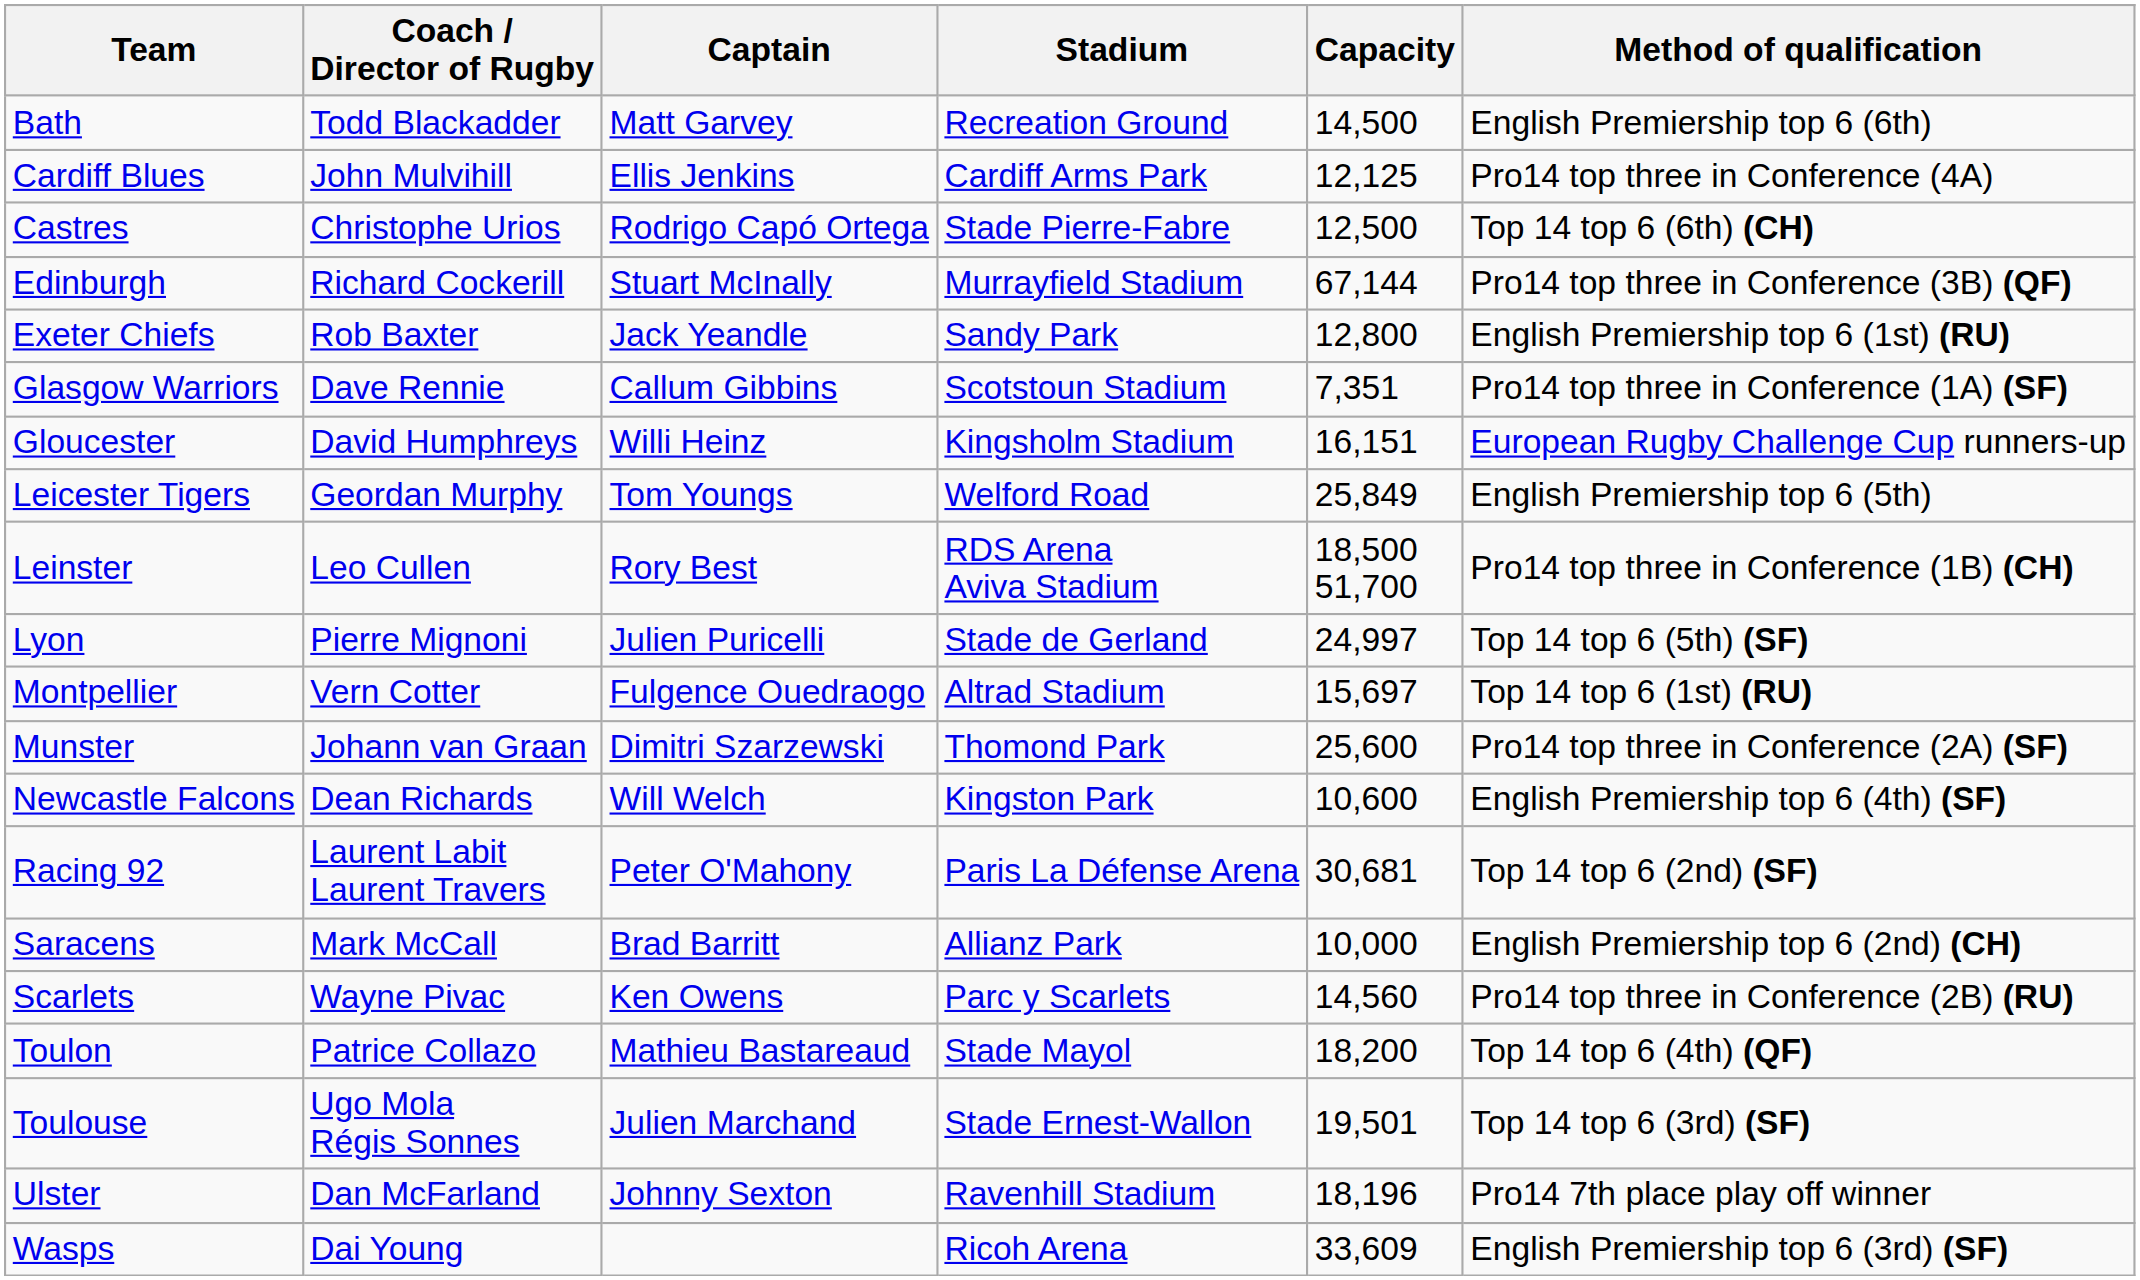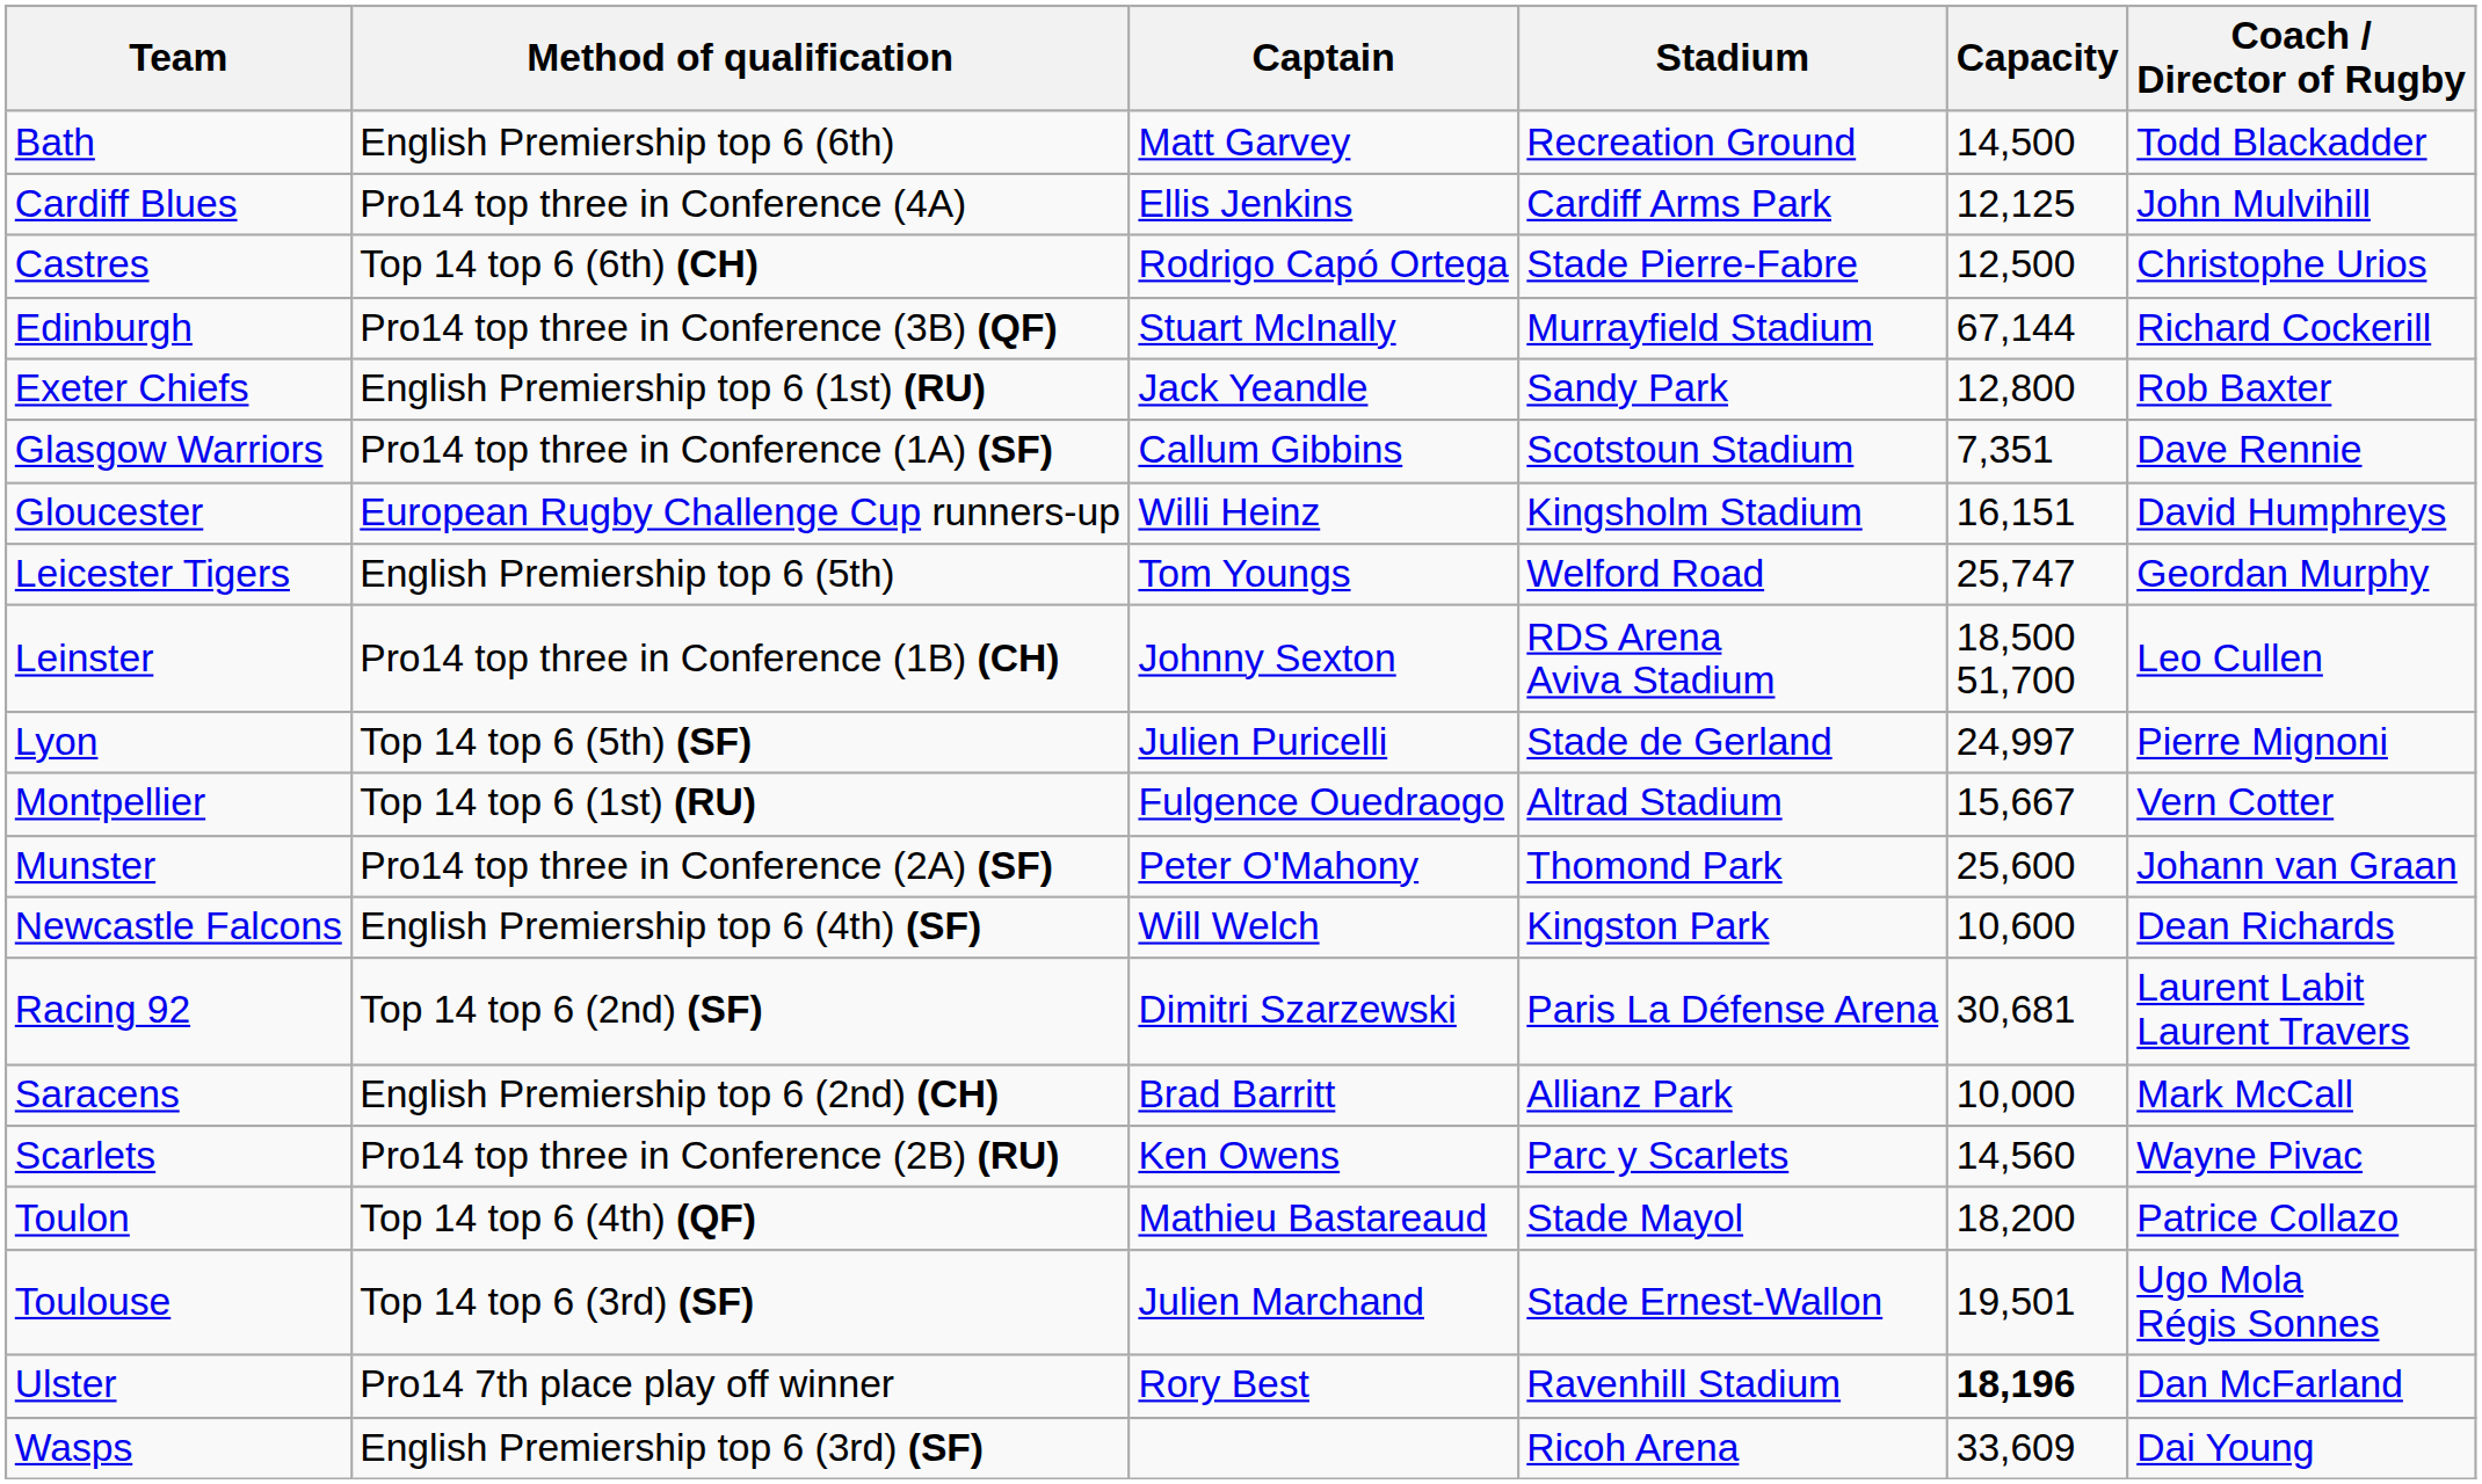columns swapped: Coach / Director of Rugby <-> Method of qualification
Leicester Tigers | Capacity: 25,849 -> 25,747
Leinster | Captain: Rory Best -> Johnny Sexton
Montpellier | Capacity: 15,697 -> 15,667
Munster | Captain: Dimitri Szarzewski -> Peter O'Mahony
Racing 92 | Captain: Peter O'Mahony -> Dimitri Szarzewski
Ulster | Captain: Johnny Sexton -> Rory Best
Ulster | Capacity: normal -> bold
